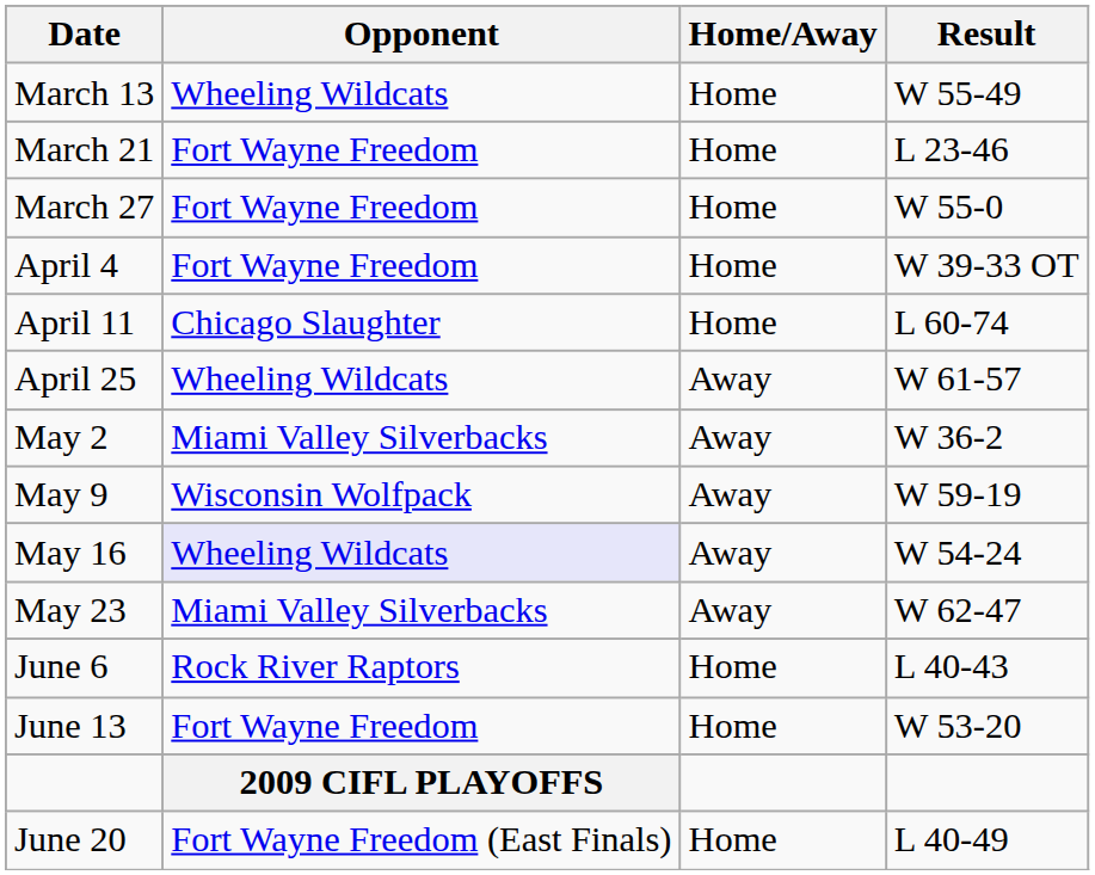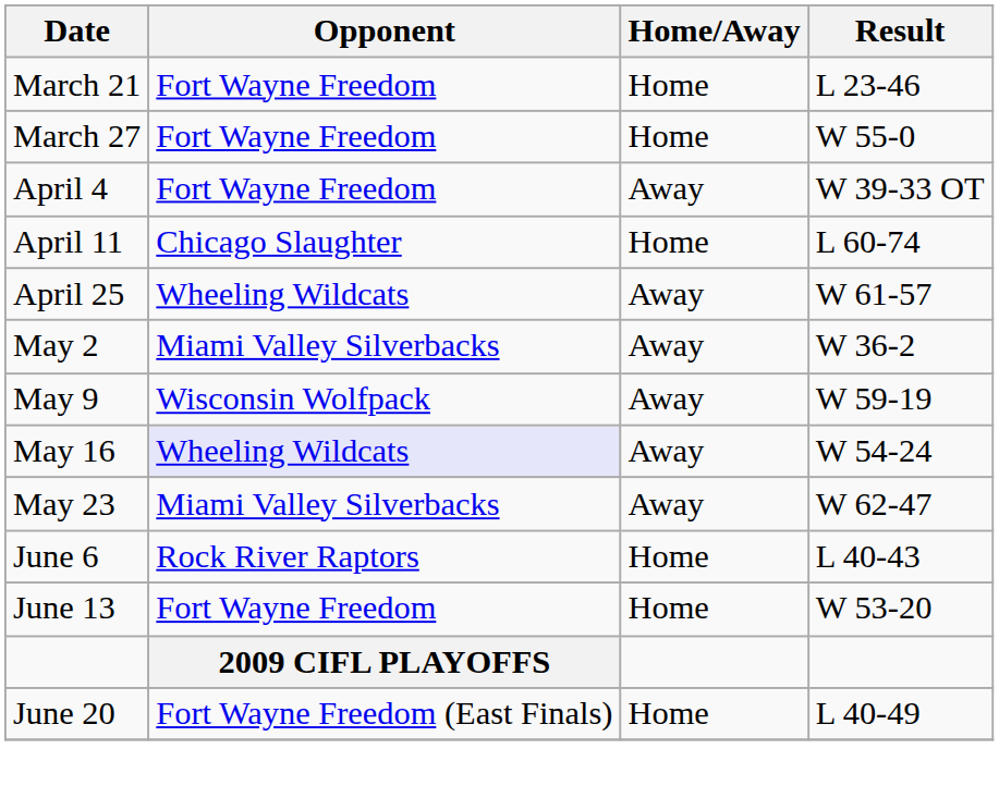- row: March 13 | Wheeling Wildcats | Home | W 55-49
April 4 | Home/Away: Home -> Away
